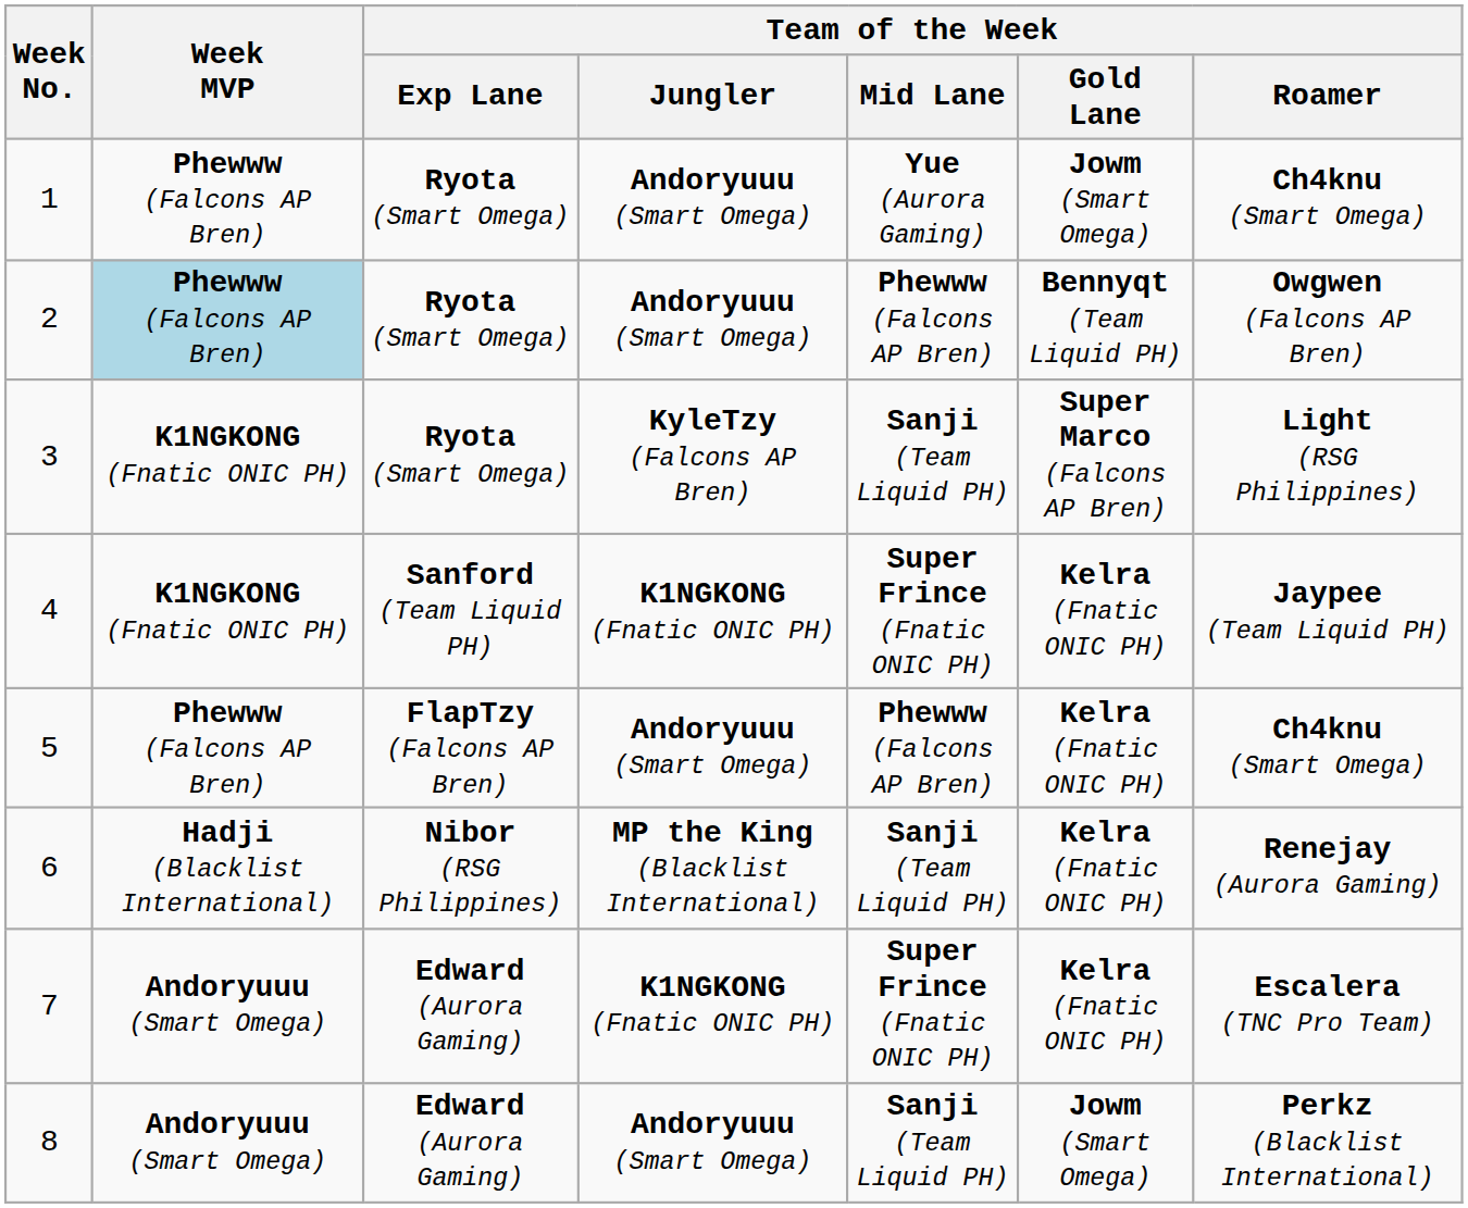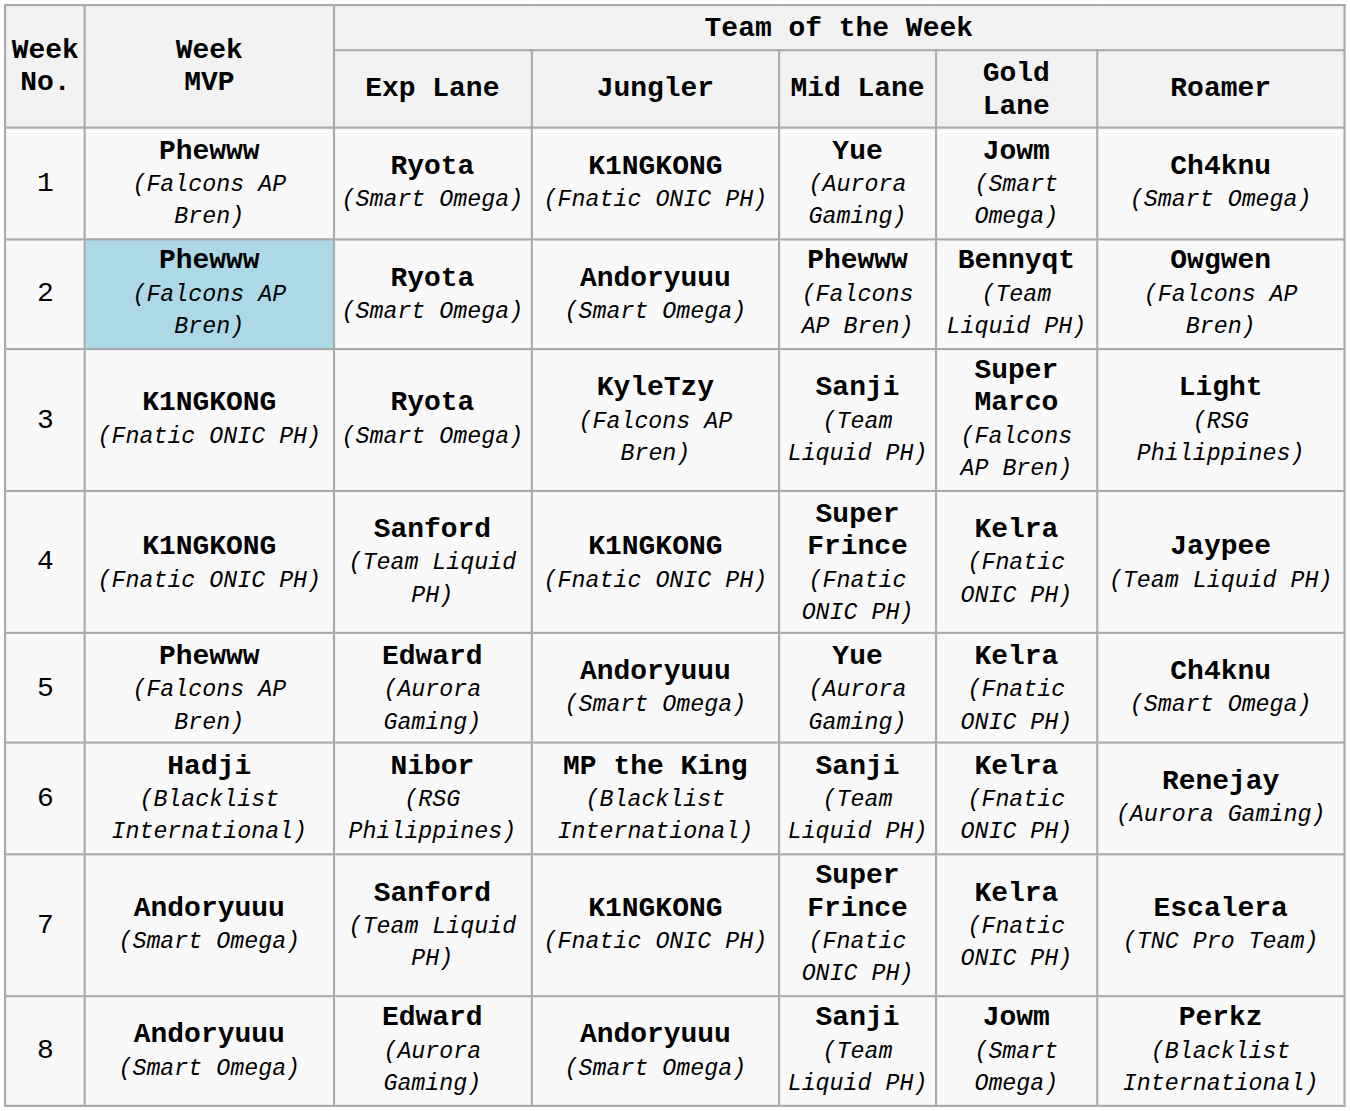1 | Team of the Week / Jungler: Andoryuuu (Smart Omega) -> K1NGKONG (Fnatic ONIC PH)
5 | Team of the Week / Exp Lane: FlapTzy (Falcons AP Bren) -> Edward (Aurora Gaming)
5 | Team of the Week / Mid Lane: Phewww (Falcons AP Bren) -> Yue (Aurora Gaming)
7 | Team of the Week / Exp Lane: Edward (Aurora Gaming) -> Sanford (Team Liquid PH)
